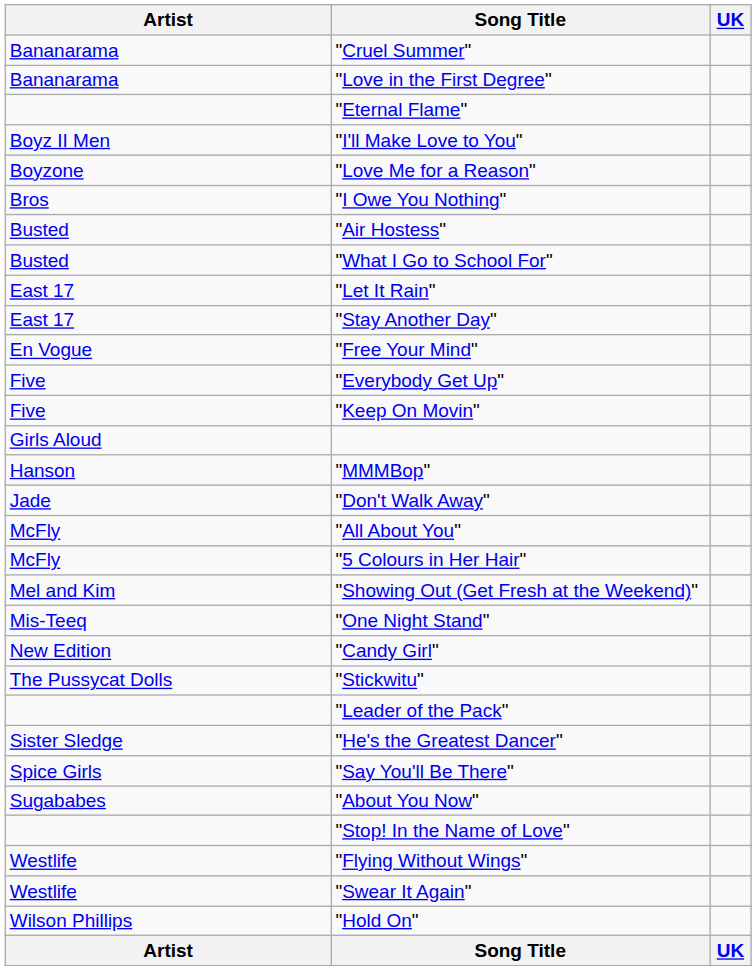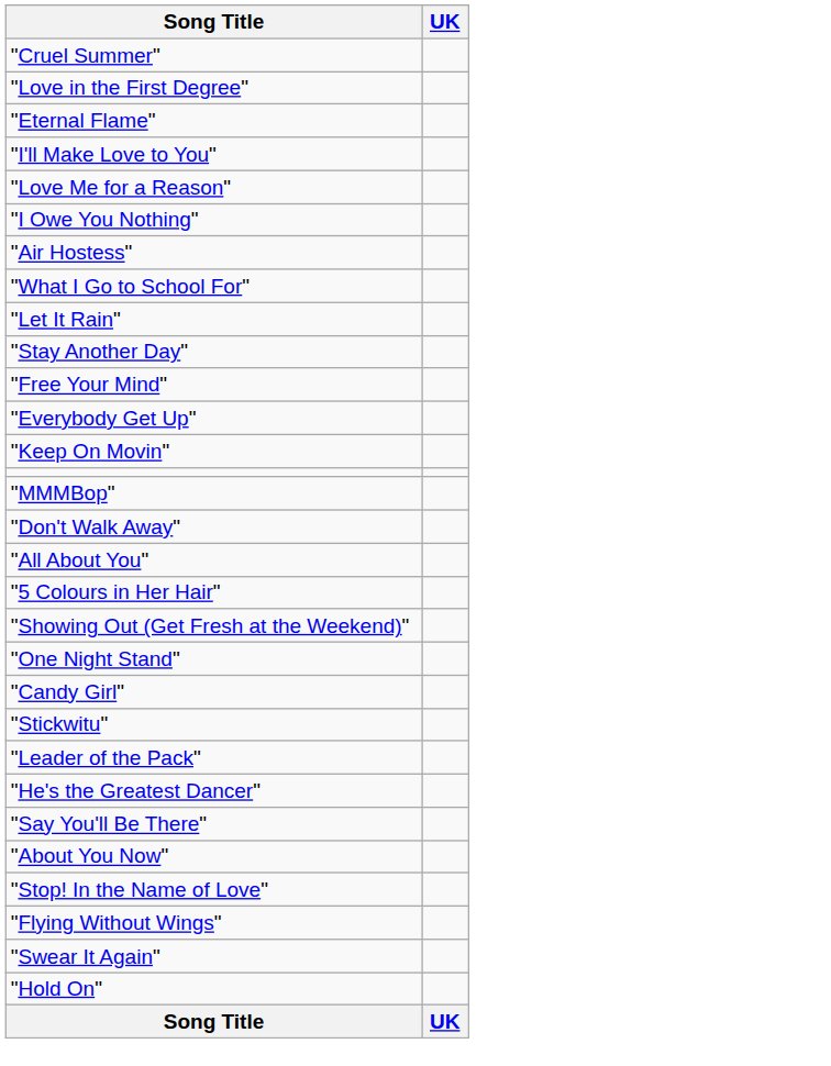- column: Artist | Bananarama | Bananarama | Boyz II Men | Boyzone | Bros | Busted | Busted | East 17 | East 17 | En Vogue | Five | Five | Girls Aloud | Hanson | Jade | McFly | McFly | Mel and Kim | Mis-Teeq | New Edition | The Pussycat Dolls | Sister Sledge | Spice Girls | Sugababes | Westlife | Westlife | Wilson Phillips | Artist
